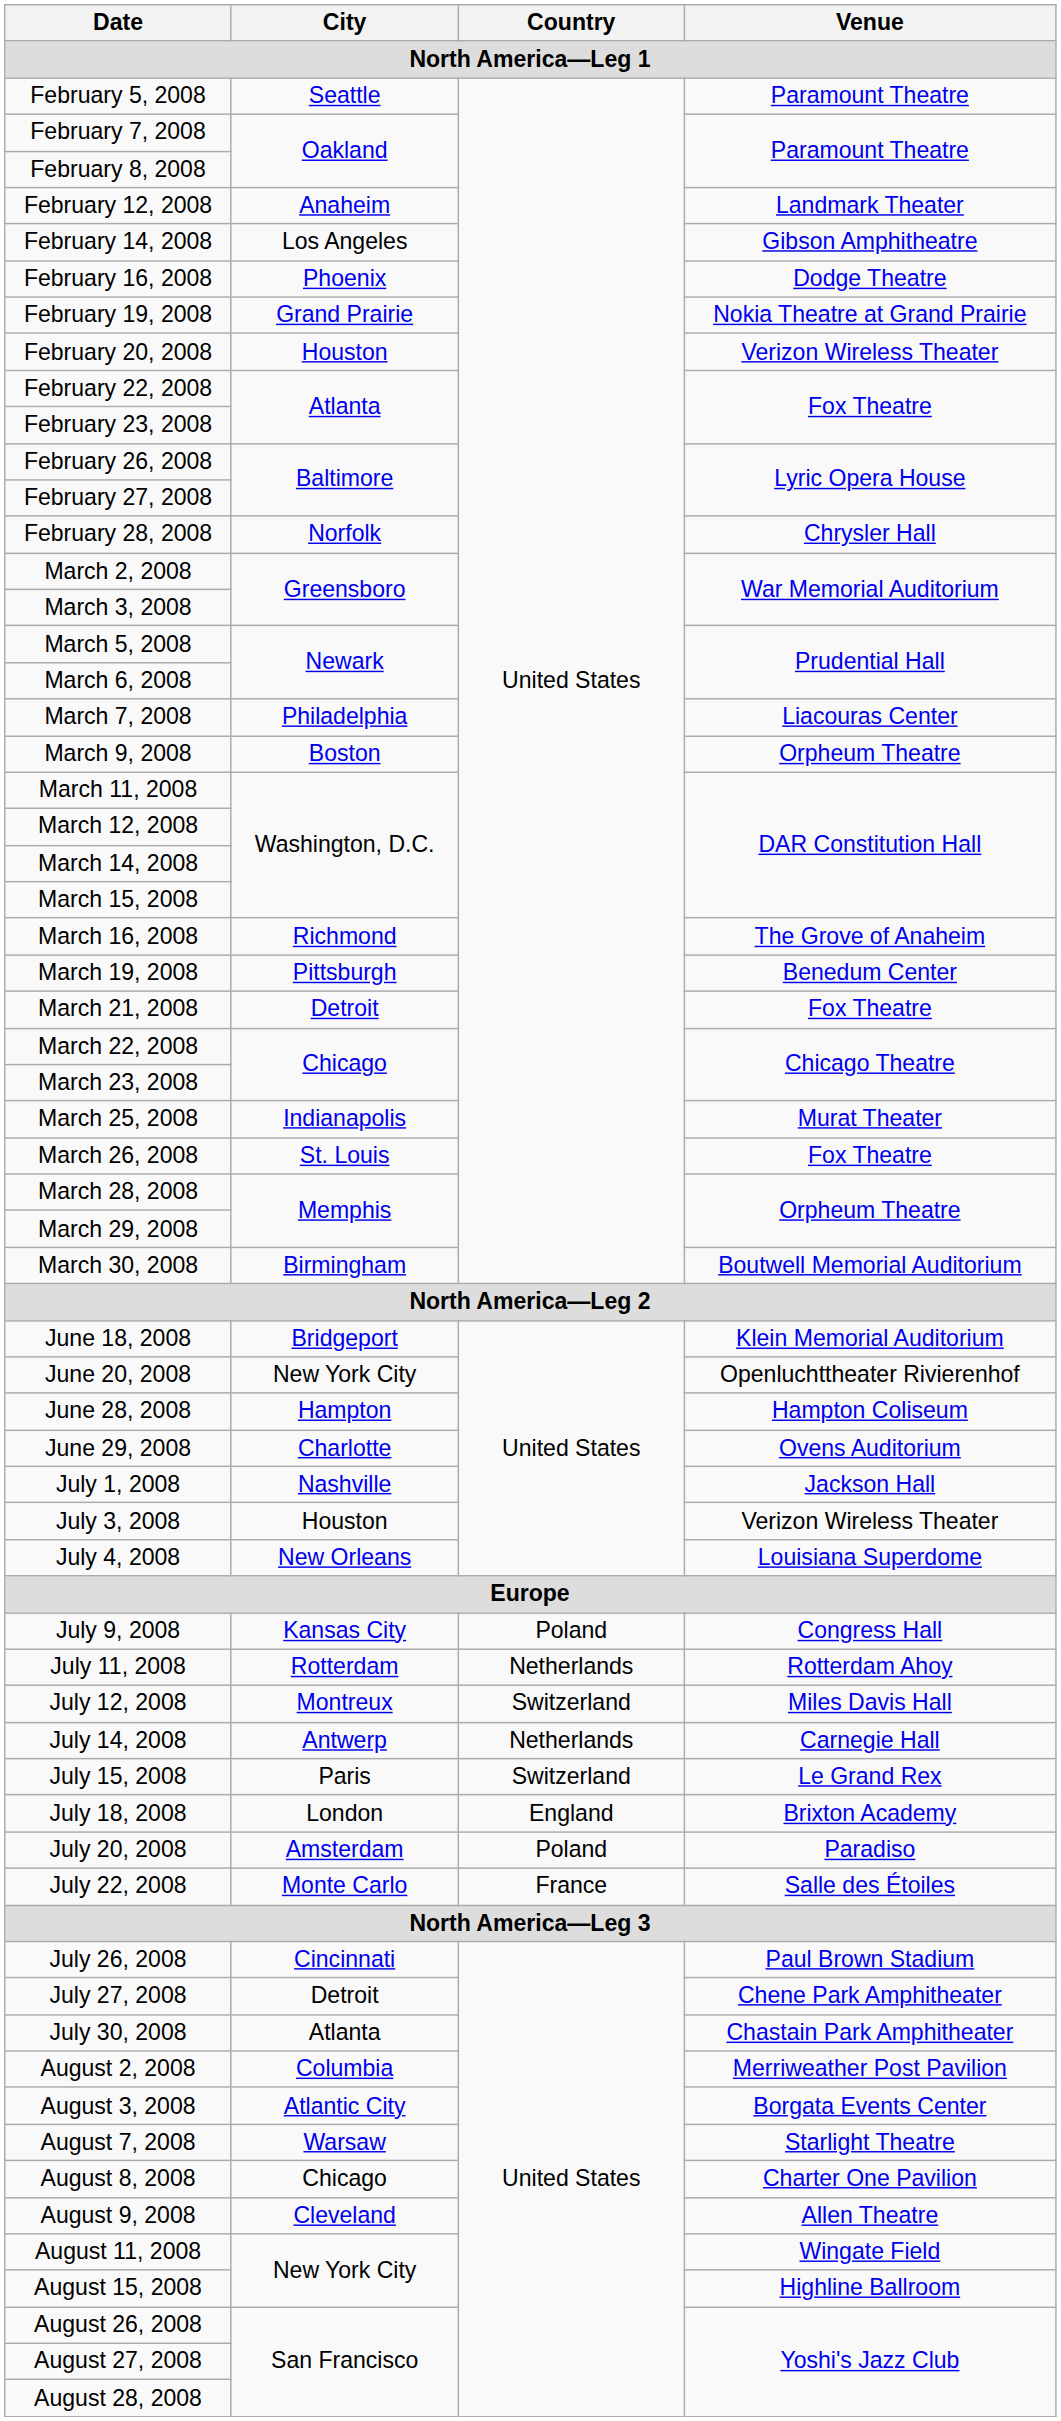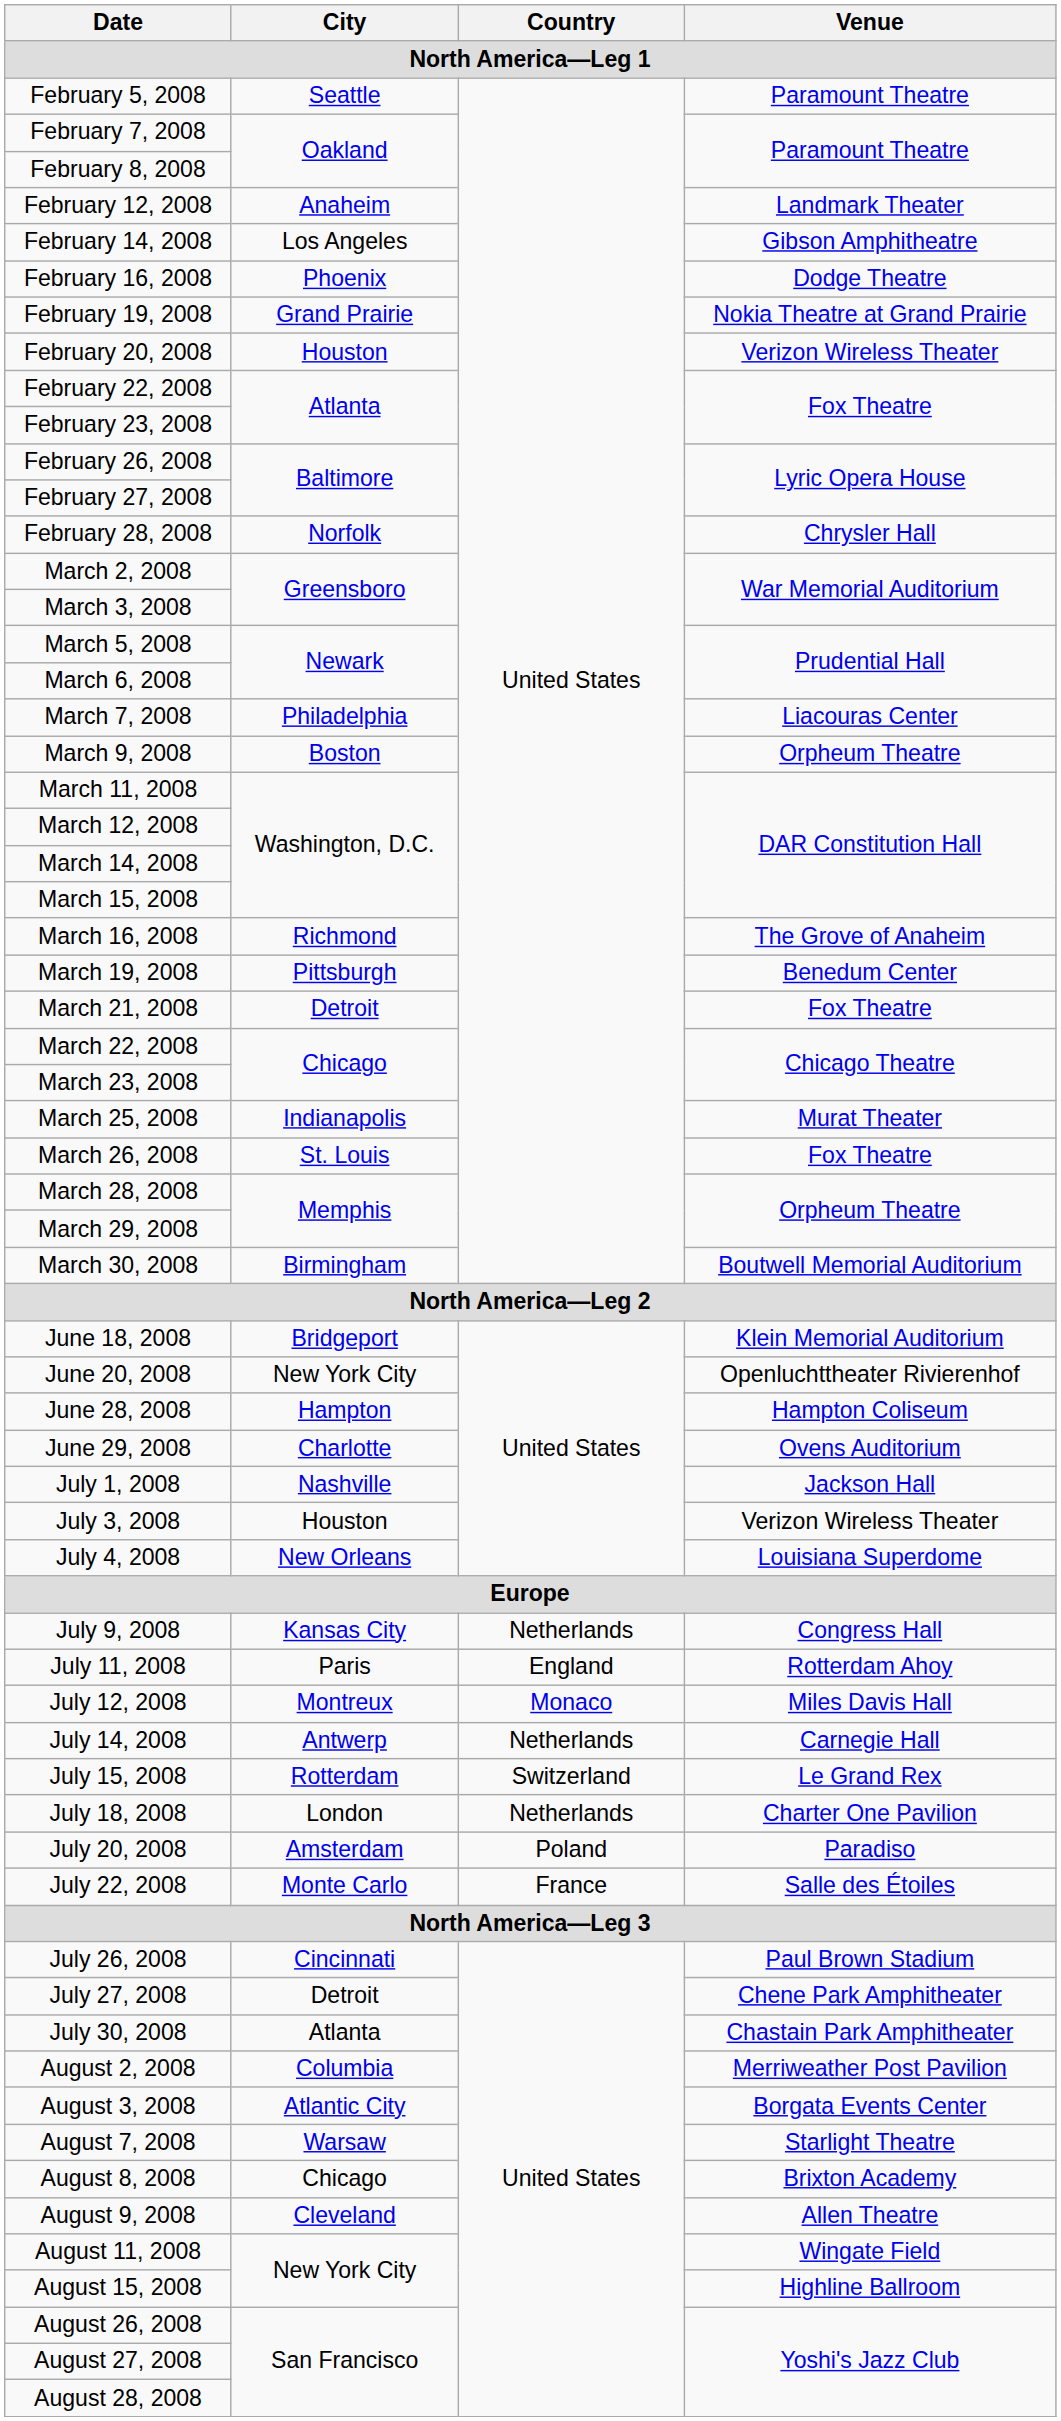July 9, 2008 | Country: Poland -> Netherlands
July 11, 2008 | City: Rotterdam -> Paris
July 11, 2008 | Country: Netherlands -> England
July 12, 2008 | Country: Switzerland -> Monaco
July 15, 2008 | City: Paris -> Rotterdam
July 18, 2008 | Country: England -> Netherlands
July 18, 2008 | Venue: Brixton Academy -> Charter One Pavilion
August 8, 2008 | Venue: Charter One Pavilion -> Brixton Academy
